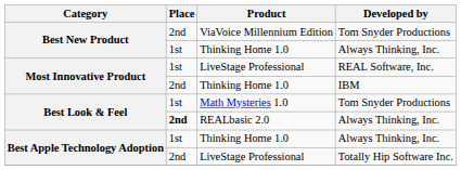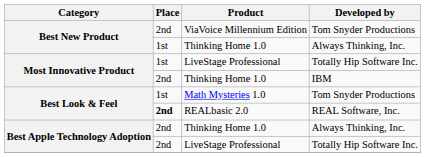Most Innovative Product / LiveStage Professional | Developed by: REAL Software, Inc. -> Totally Hip Software Inc.
REALbasic 2.0 | Developed by: Always Thinking, Inc. -> REAL Software, Inc.
Best Apple Technology Adoption / Thinking Home 1.0 | Place: 1st -> 2nd
